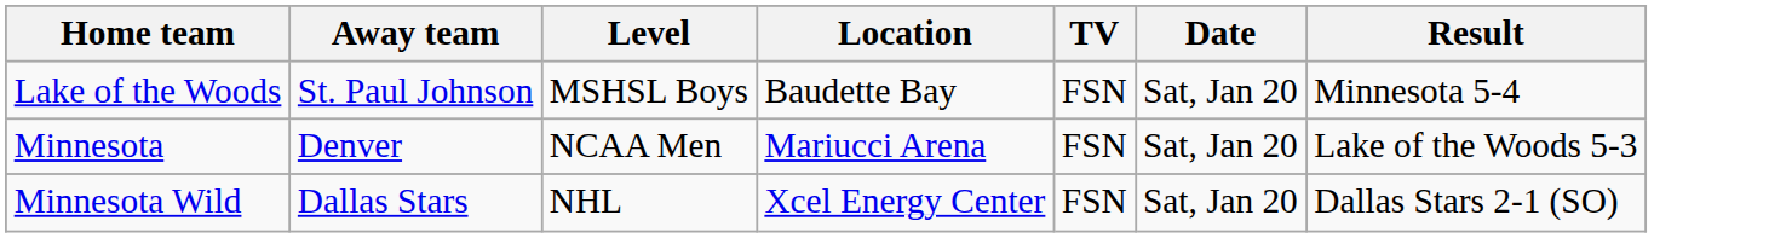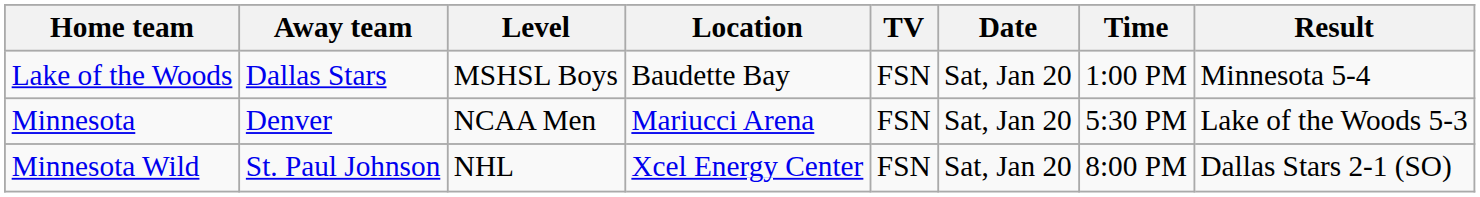+ column: Time | 1:00 PM | 5:30 PM | 8:00 PM
Lake of the Woods | Away team: St. Paul Johnson -> Dallas Stars
Minnesota Wild | Away team: Dallas Stars -> St. Paul Johnson
